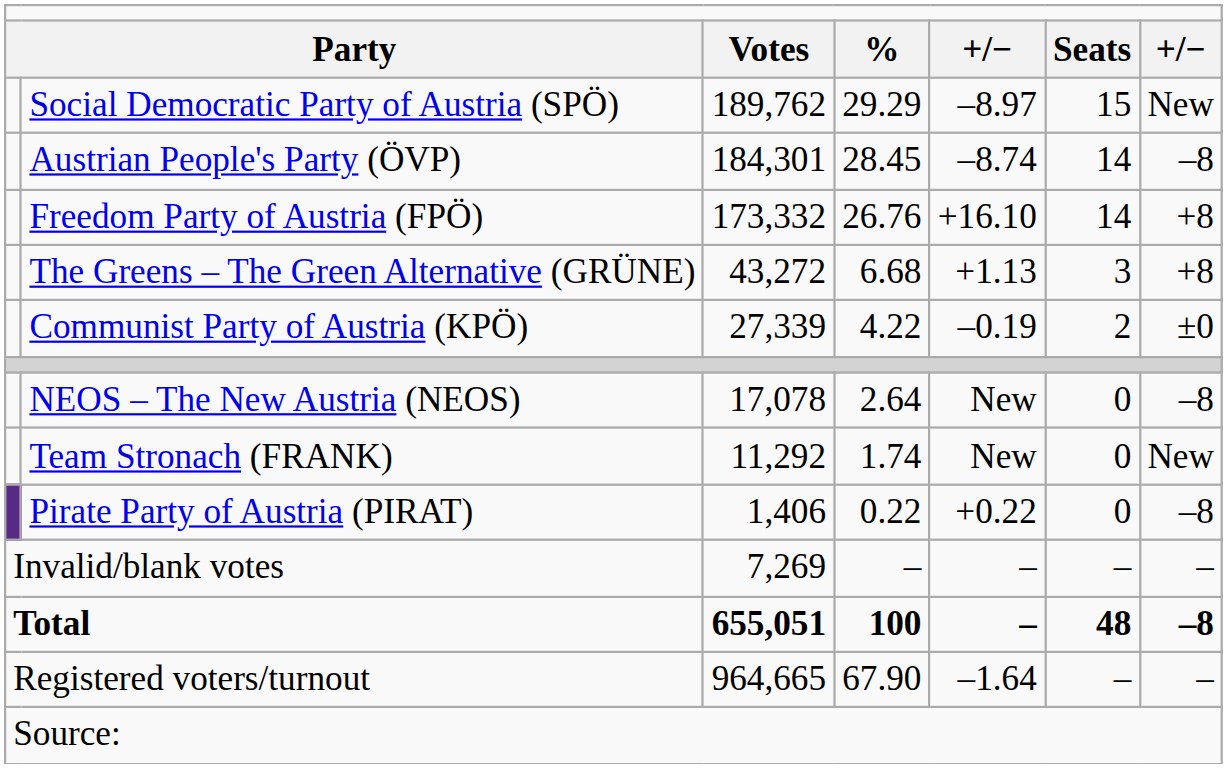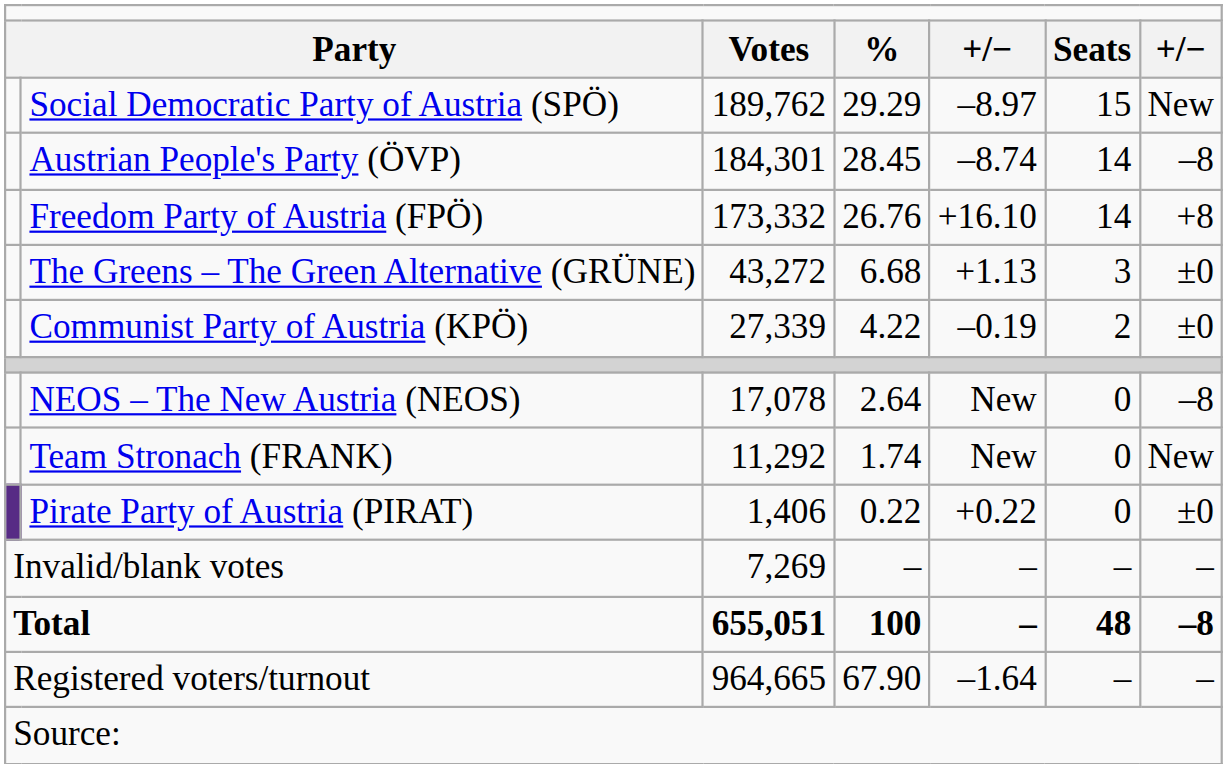The Greens – The Green Alternative (GRÜNE) | column 7: +8 -> ±0
Pirate Party of Austria (PIRAT) | column 7: –8 -> ±0
